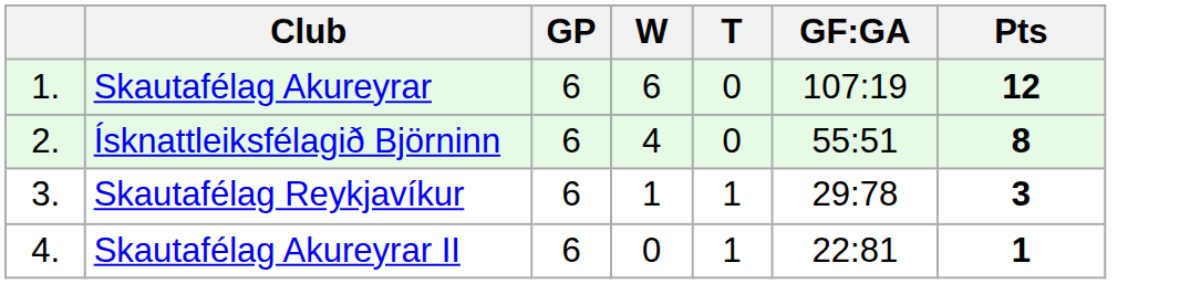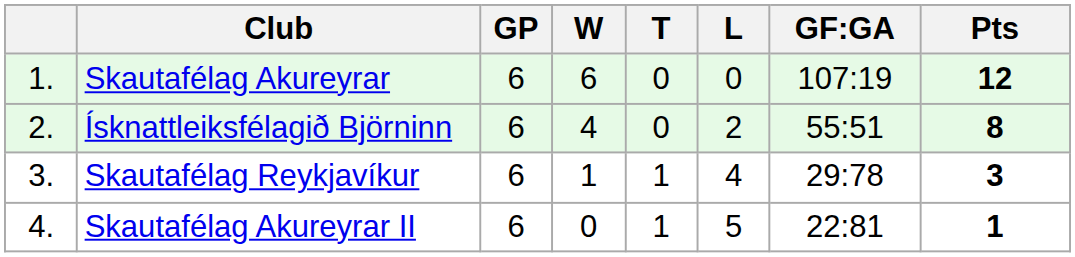+ column: L | 0 | 2 | 4 | 5
